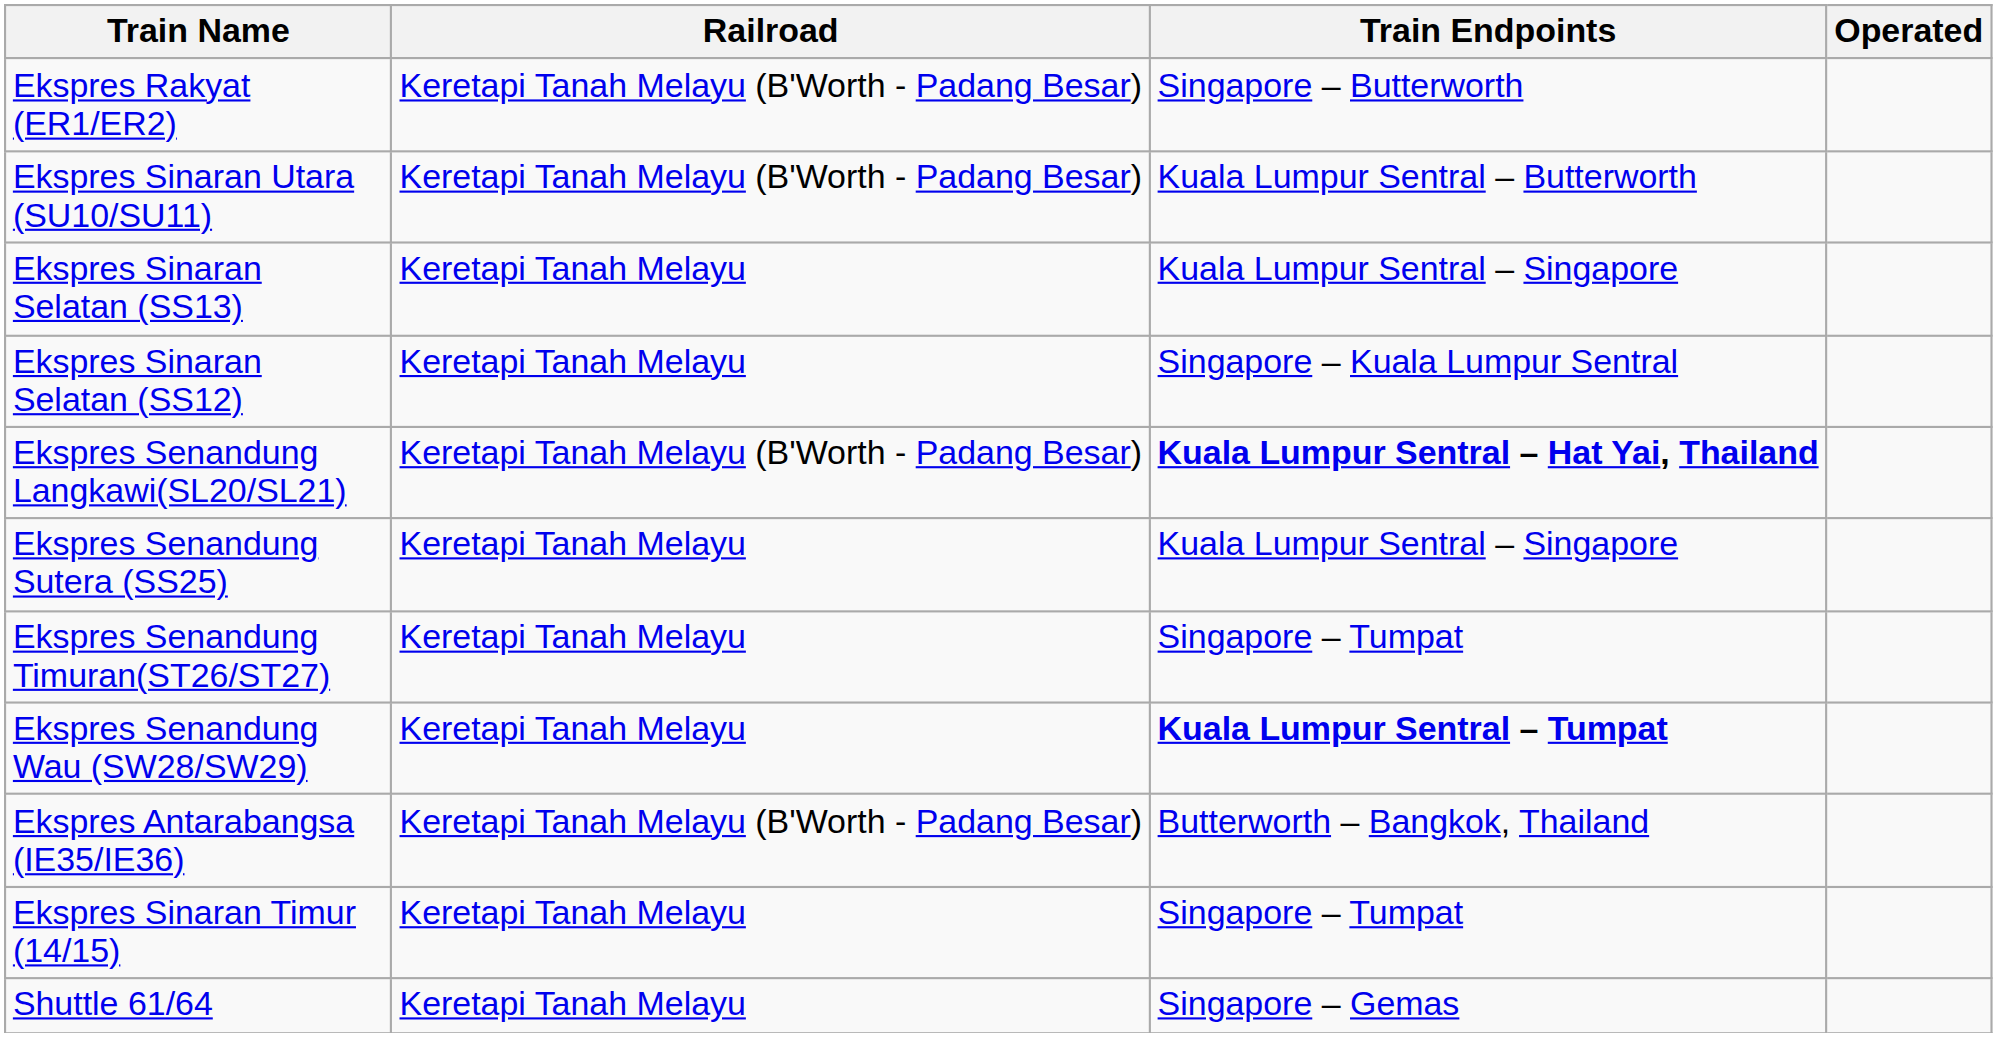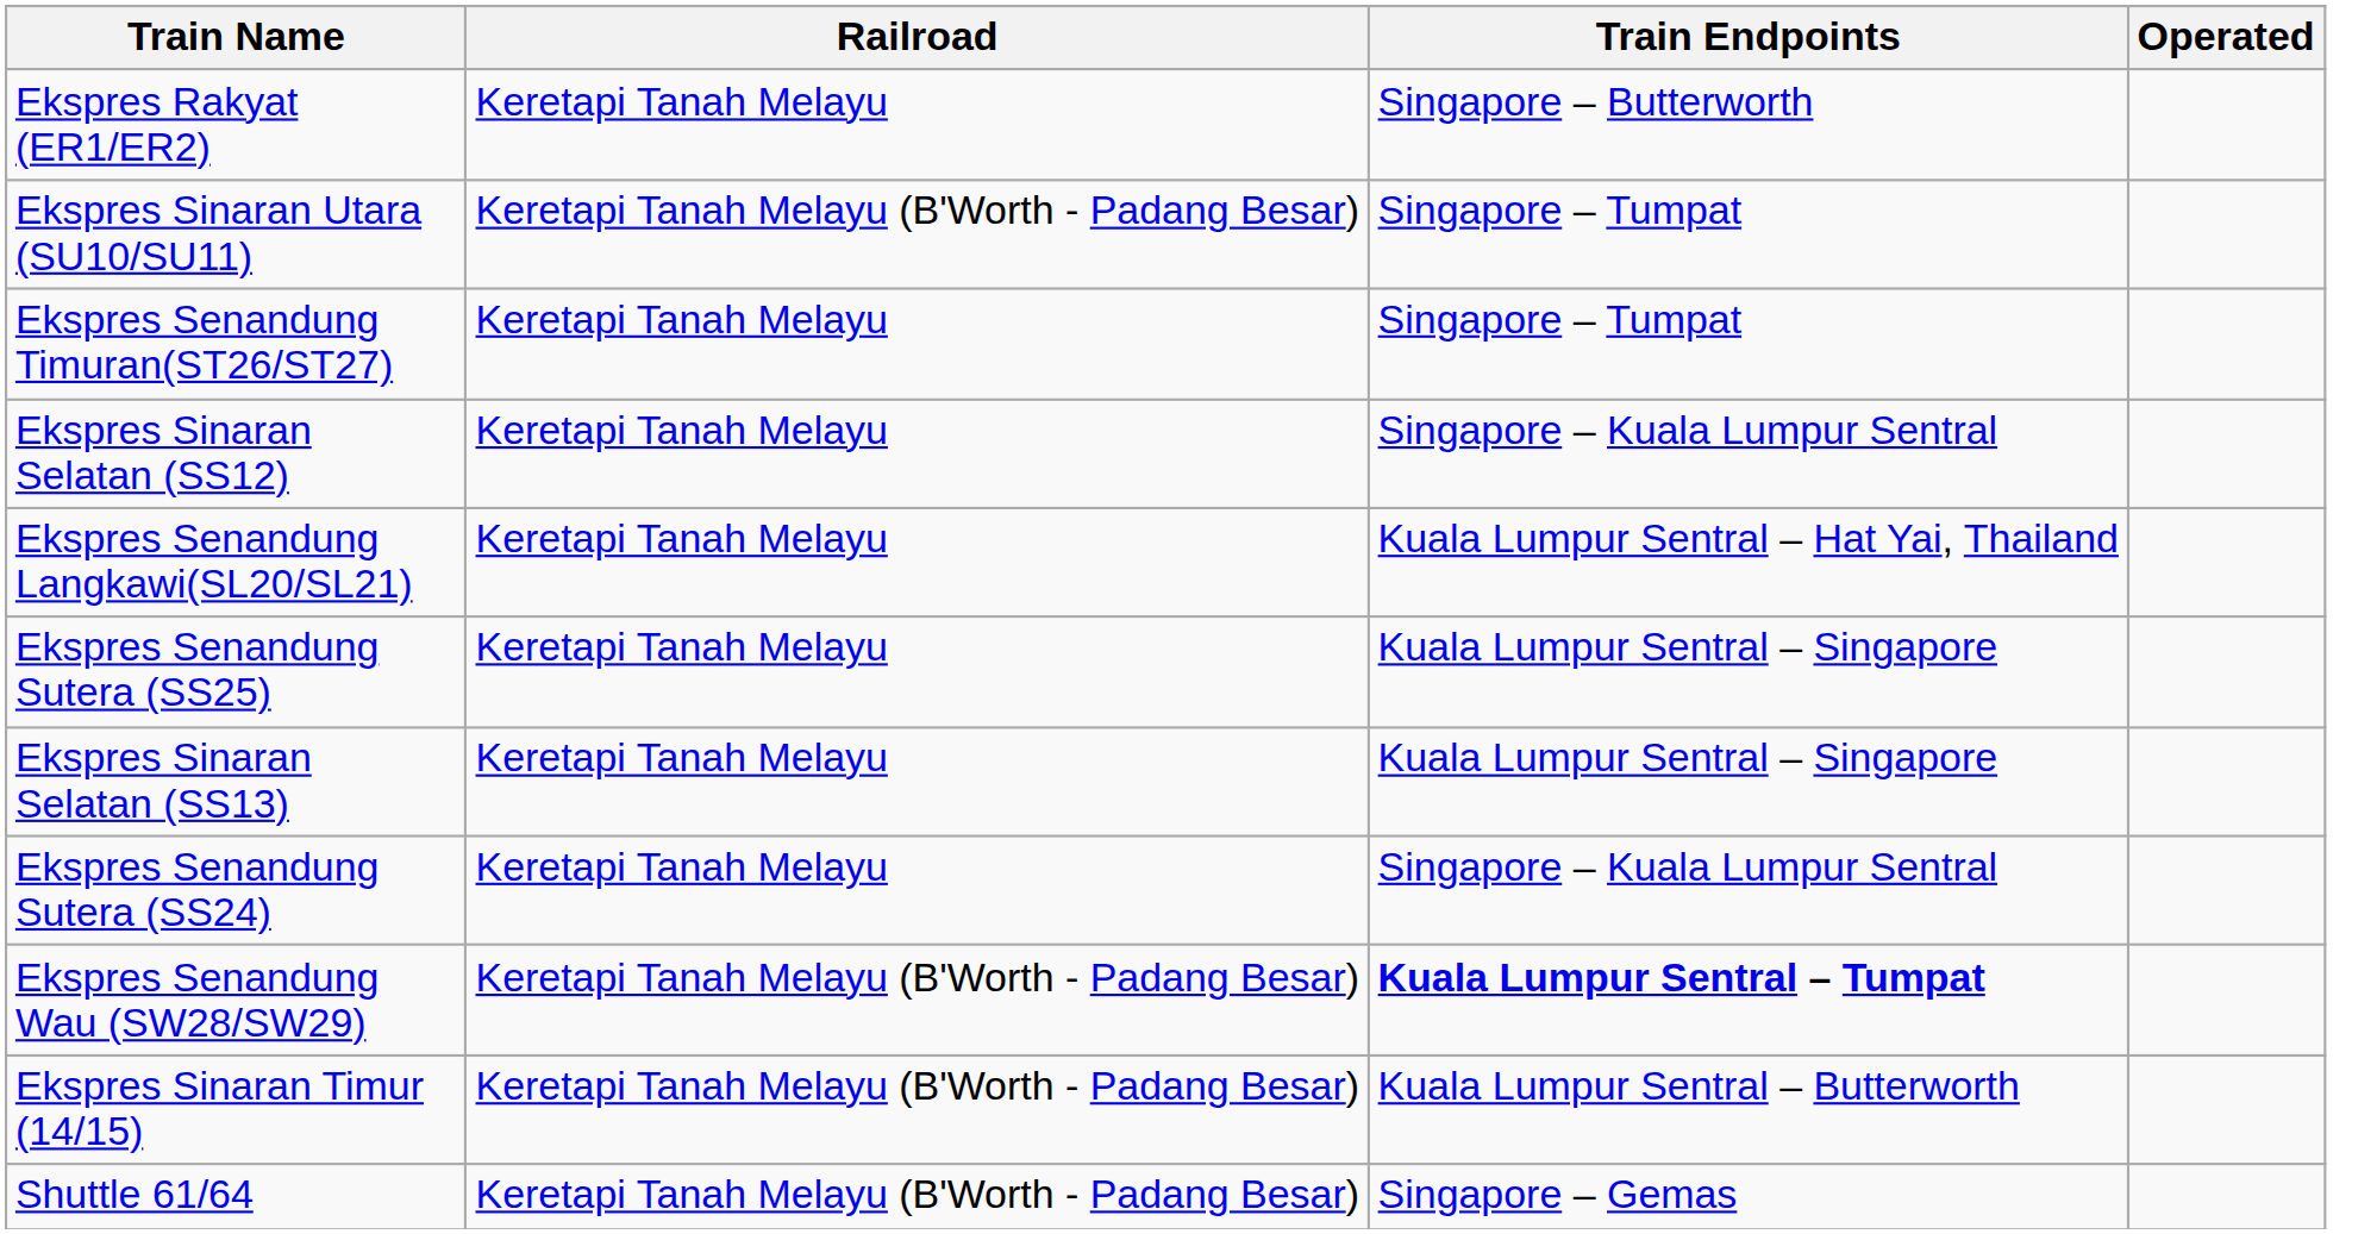Ekspres Rakyat (ER1/ER2) | Railroad: Keretapi Tanah Melayu (B'Worth - Padang Besar) -> Keretapi Tanah Melayu
Ekspres Sinaran Utara (SU10/SU11) | Train Endpoints: Kuala Lumpur Sentral – Butterworth -> Singapore – Tumpat
rows swapped: Ekspres Sinaran Selatan (SS13) <-> Ekspres Senandung Timuran(ST26/ST27)
Ekspres Senandung Langkawi(SL20/SL21) | Railroad: Keretapi Tanah Melayu (B'Worth - Padang Besar) -> Keretapi Tanah Melayu
Ekspres Senandung Langkawi(SL20/SL21) | Train Endpoints: bold -> normal
+ row: Ekspres Senandung Sutera (SS24) | Keretapi Tanah Melayu | Singapore – Kuala Lumpur Sentral
Ekspres Senandung Wau (SW28/SW29) | Railroad: Keretapi Tanah Melayu -> Keretapi Tanah Melayu (B'Worth - Padang Besar)
- row: Ekspres Antarabangsa (IE35/IE36) | Keretapi Tanah Melayu (B'Worth - Padang Besar) | Butterworth – Bangkok, Thailand
Ekspres Sinaran Timur (14/15) | Railroad: Keretapi Tanah Melayu -> Keretapi Tanah Melayu (B'Worth - Padang Besar)
Ekspres Sinaran Timur (14/15) | Train Endpoints: Singapore – Tumpat -> Kuala Lumpur Sentral – Butterworth
Shuttle 61/64 | Railroad: Keretapi Tanah Melayu -> Keretapi Tanah Melayu (B'Worth - Padang Besar)
